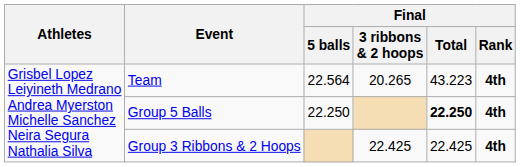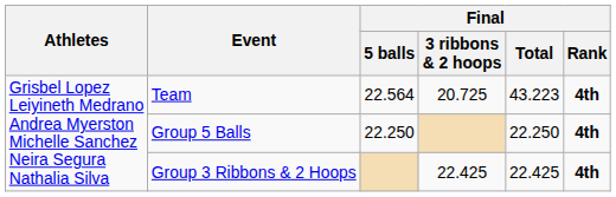Team | Final / 3 ribbons & 2 hoops: 20.265 -> 20.725
Group 5 Balls | Final / Total: bold -> normal
